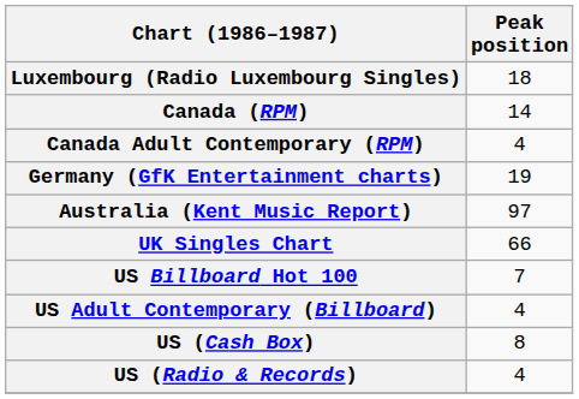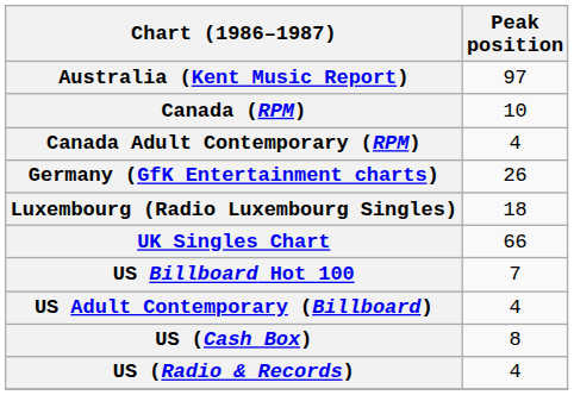rows swapped: Australia (Kent Music Report) <-> Luxembourg (Radio Luxembourg Singles)
Canada (RPM) | Peak position: 14 -> 10
Germany (GfK Entertainment charts) | Peak position: 19 -> 26
